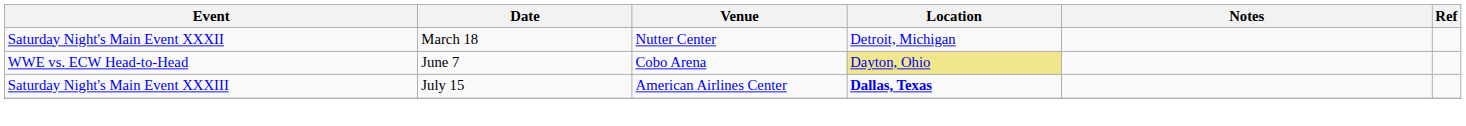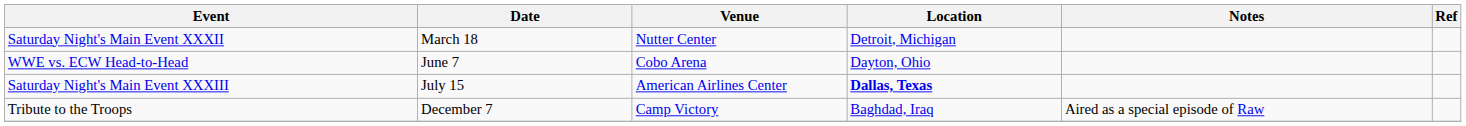WWE vs. ECW Head-to-Head | Location: khaki background -> no background
+ row: Tribute to the Troops | December 7 | Camp Victory | Baghdad, Iraq | Aired as a special episode of Raw
